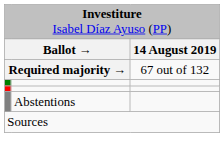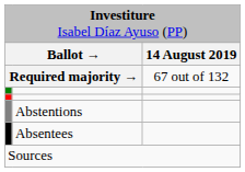+ row: Absentees
